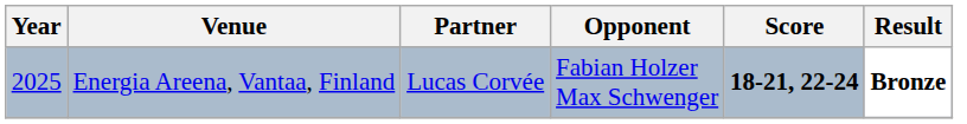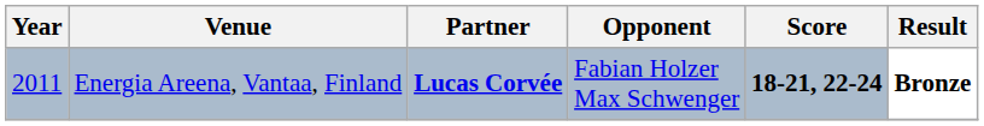Energia Areena, Vantaa, Finland | Year: 2025 -> 2011
Energia Areena, Vantaa, Finland | Partner: normal -> bold
